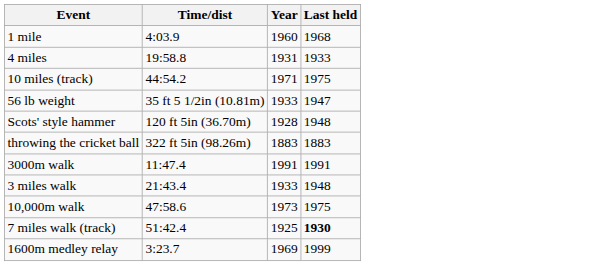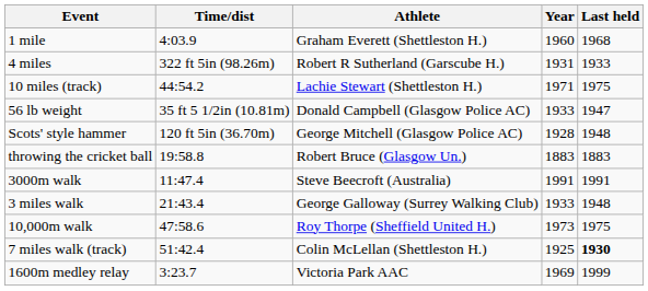+ column: Athlete | Graham Everett (Shettleston H.) | Robert R Sutherland (Garscube H.) | Lachie Stewart (Shettleston H.) | Donald Campbell (Glasgow Police AC) | George Mitchell (Glasgow Police AC) | Robert Bruce (Glasgow Un.) | Steve Beecroft (Australia) | George Galloway (Surrey Walking Club) | Roy Thorpe (Sheffield United H.) | Colin McLellan (Shettleston H.) | Victoria Park AAC
4 miles | Time/dist: 19:58.8 -> 322 ft 5in (98.26m)
throwing the cricket ball | Time/dist: 322 ft 5in (98.26m) -> 19:58.8
